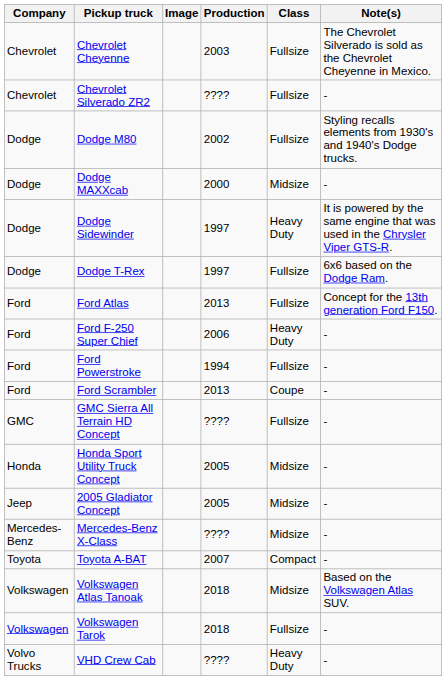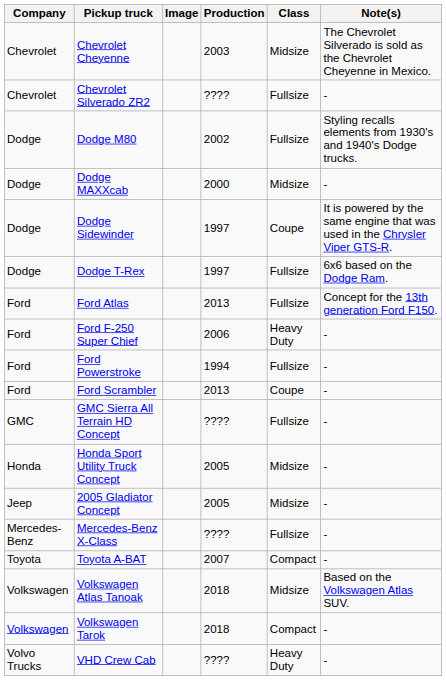Chevrolet Cheyenne | Class: Fullsize -> Midsize
Dodge Sidewinder | Class: Heavy Duty -> Coupe
Mercedes-Benz X-Class | Class: Midsize -> Fullsize
Volkswagen Tarok | Class: Fullsize -> Compact
